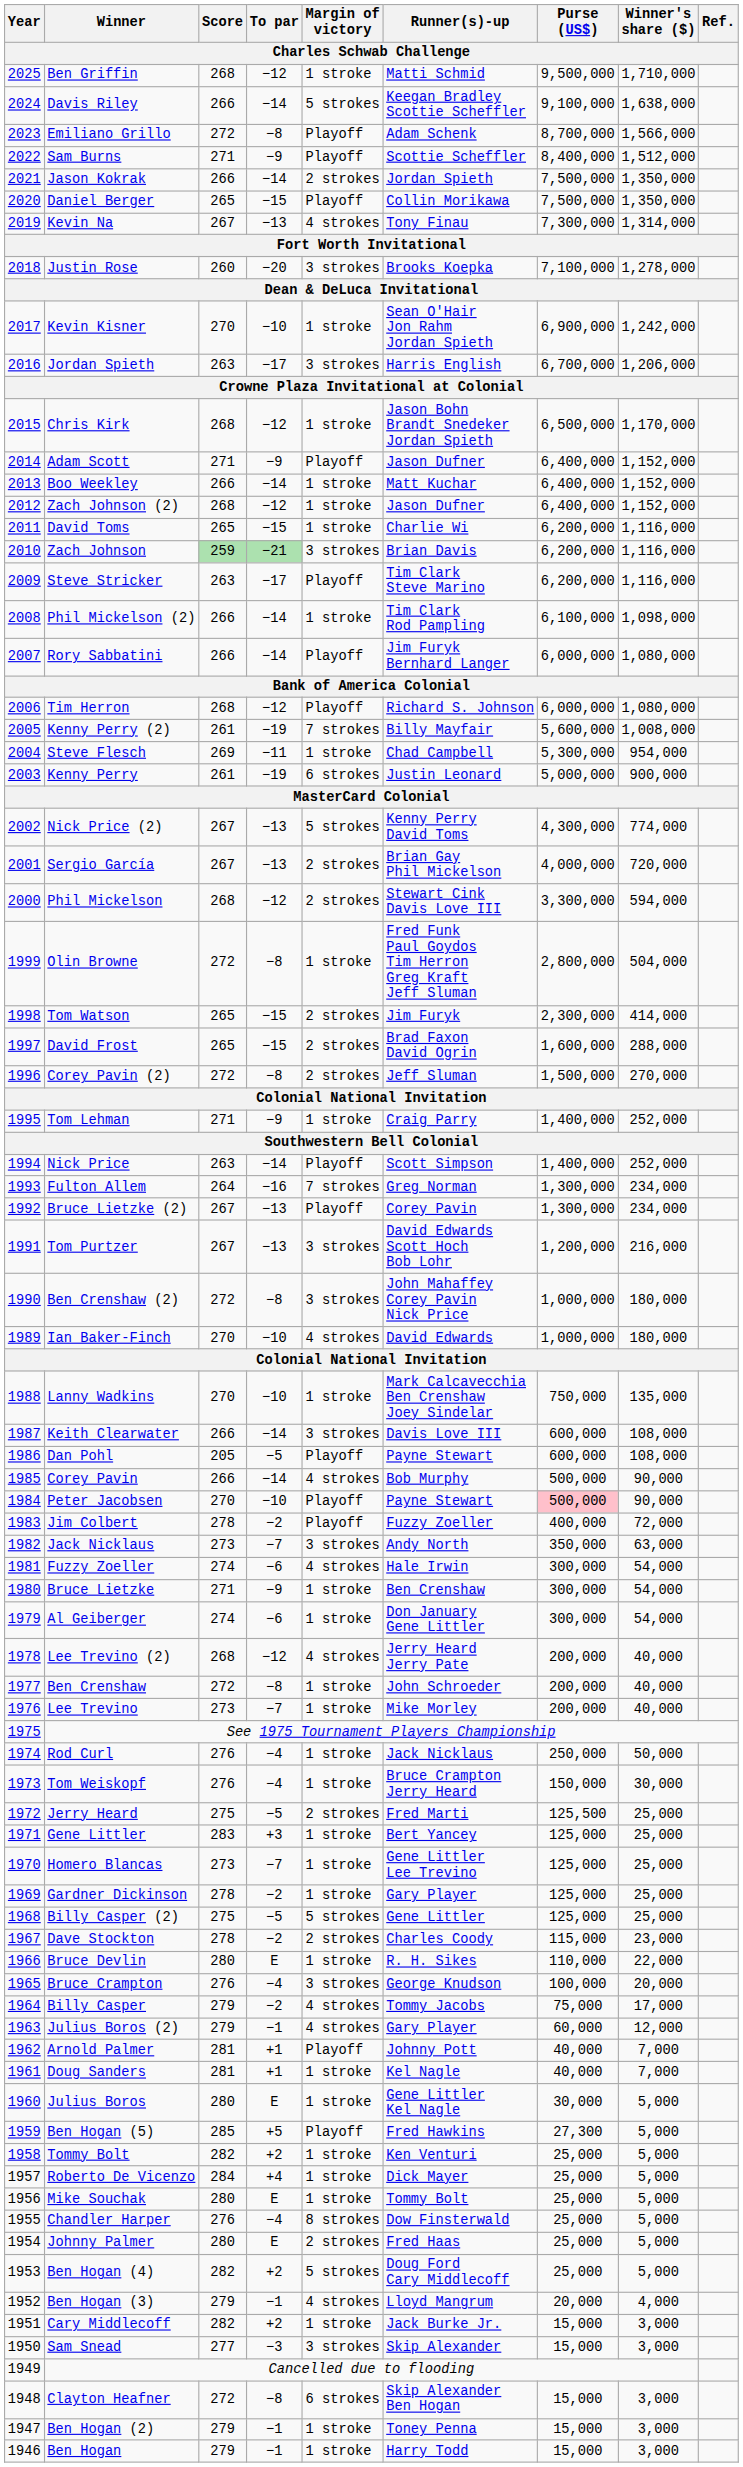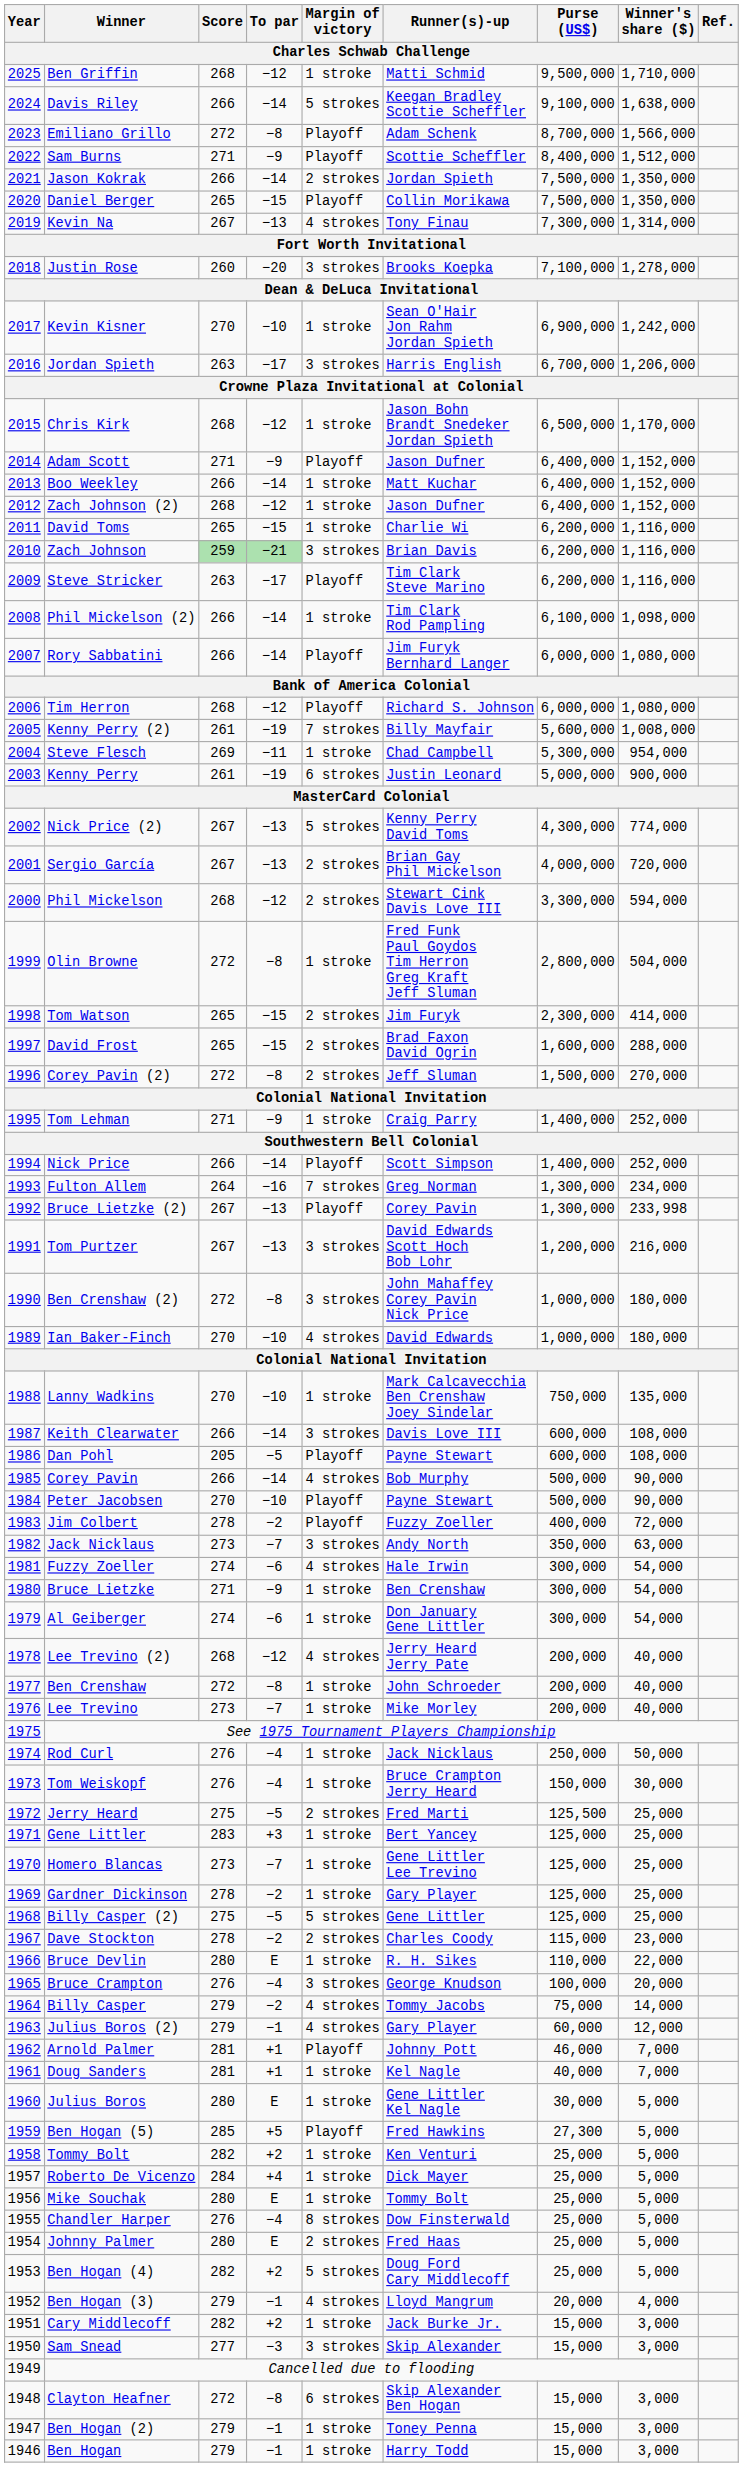Nick Price | Score: 263 -> 266
Bruce Lietzke (2) | Winner's share ($): 234,000 -> 233,998
Peter Jacobsen | Purse (US$): pink background -> no background
Billy Casper | Winner's share ($): 17,000 -> 14,000
Arnold Palmer | Purse (US$): 40,000 -> 46,000
